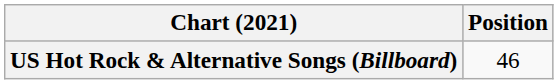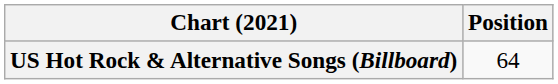US Hot Rock & Alternative Songs (Billboard) | Position: 46 -> 64
